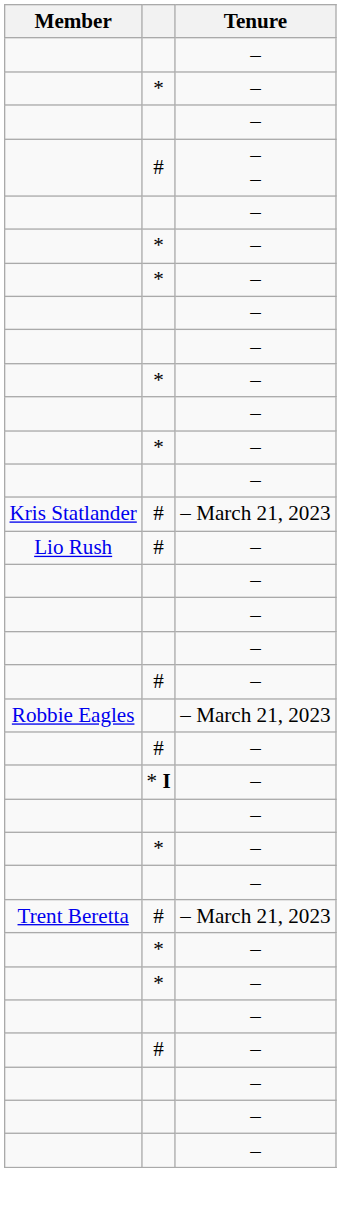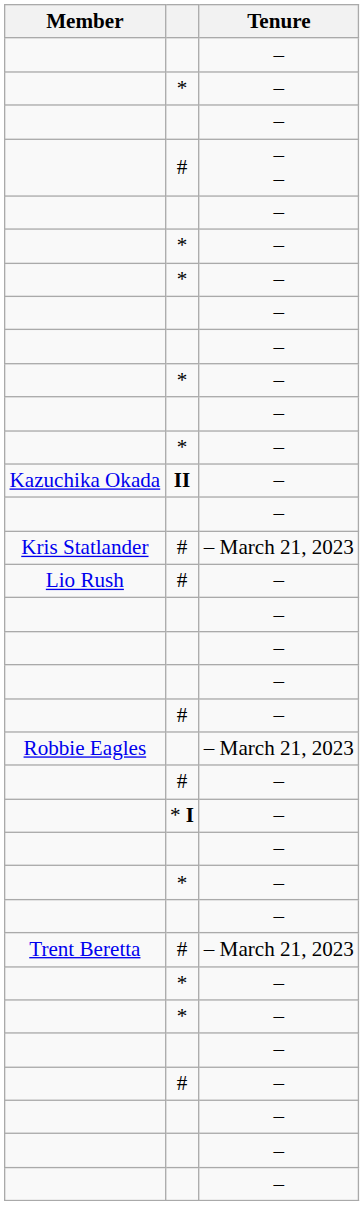+ row: Kazuchika Okada | II | –
